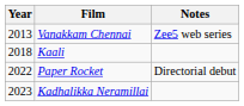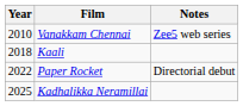Vanakkam Chennai | Year: 2013 -> 2010
Kadhalikka Neramillai | Year: 2023 -> 2025
